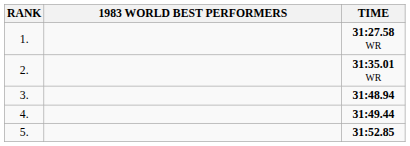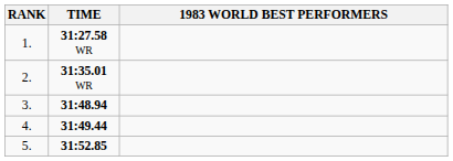columns swapped: 1983 WORLD BEST PERFORMERS <-> TIME
